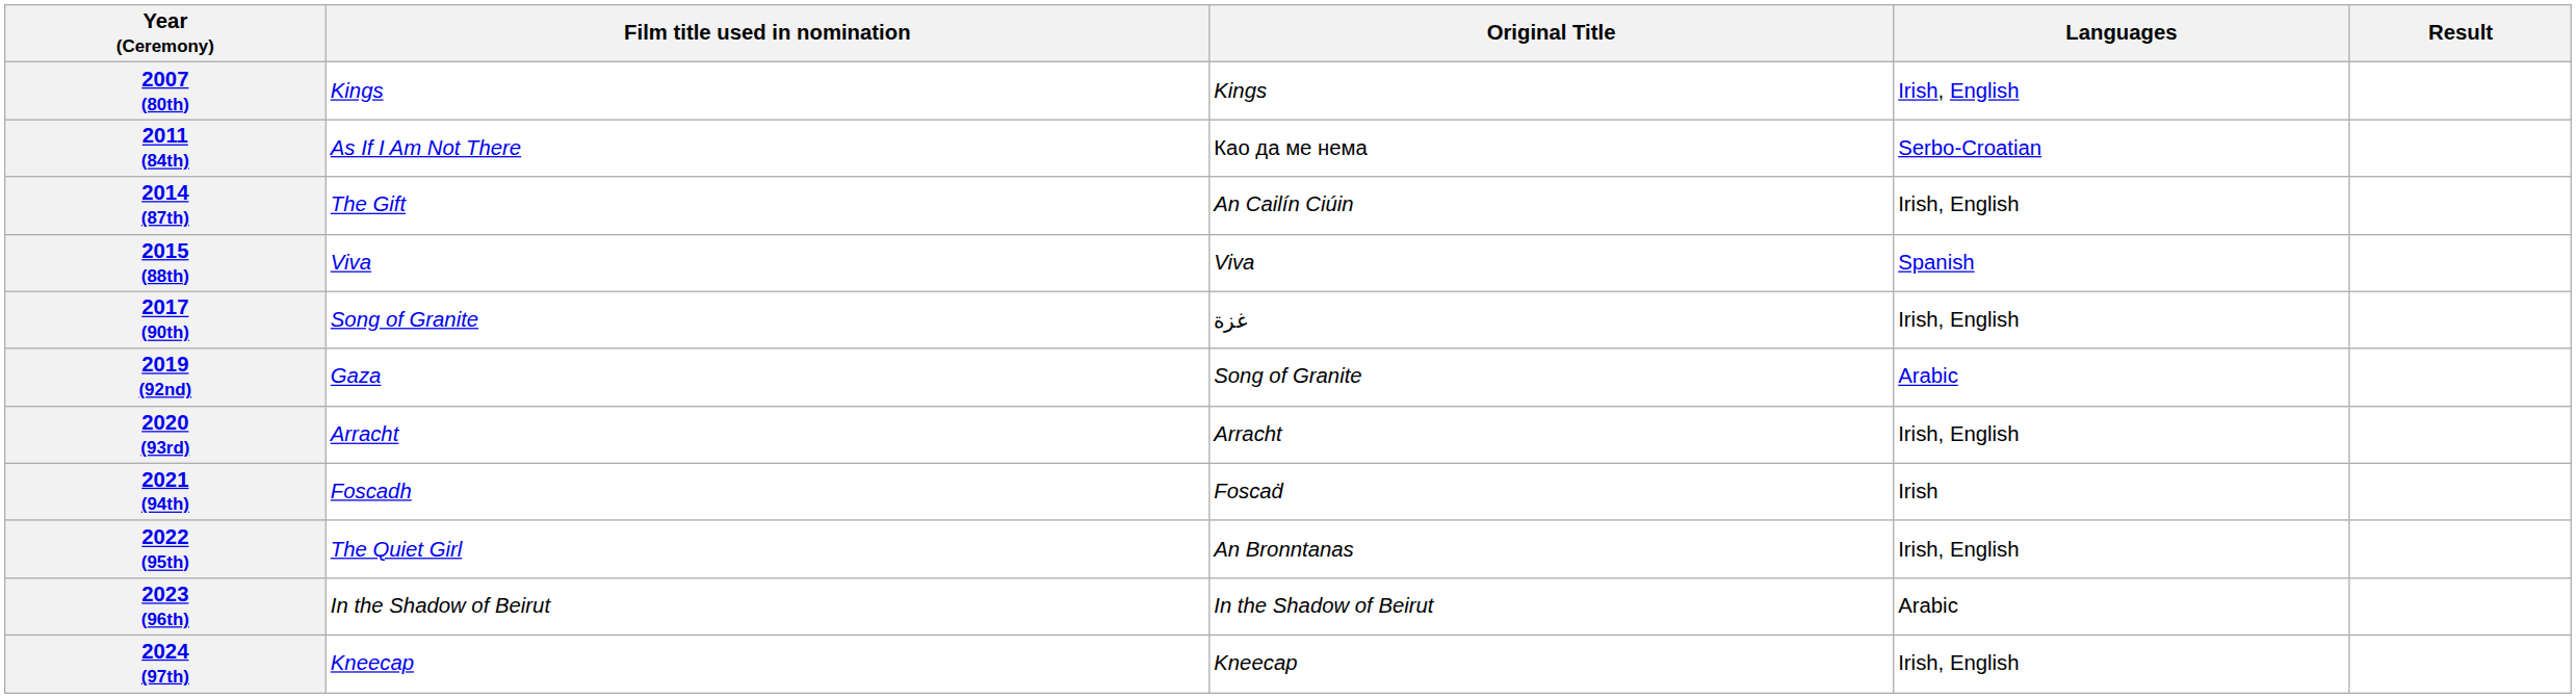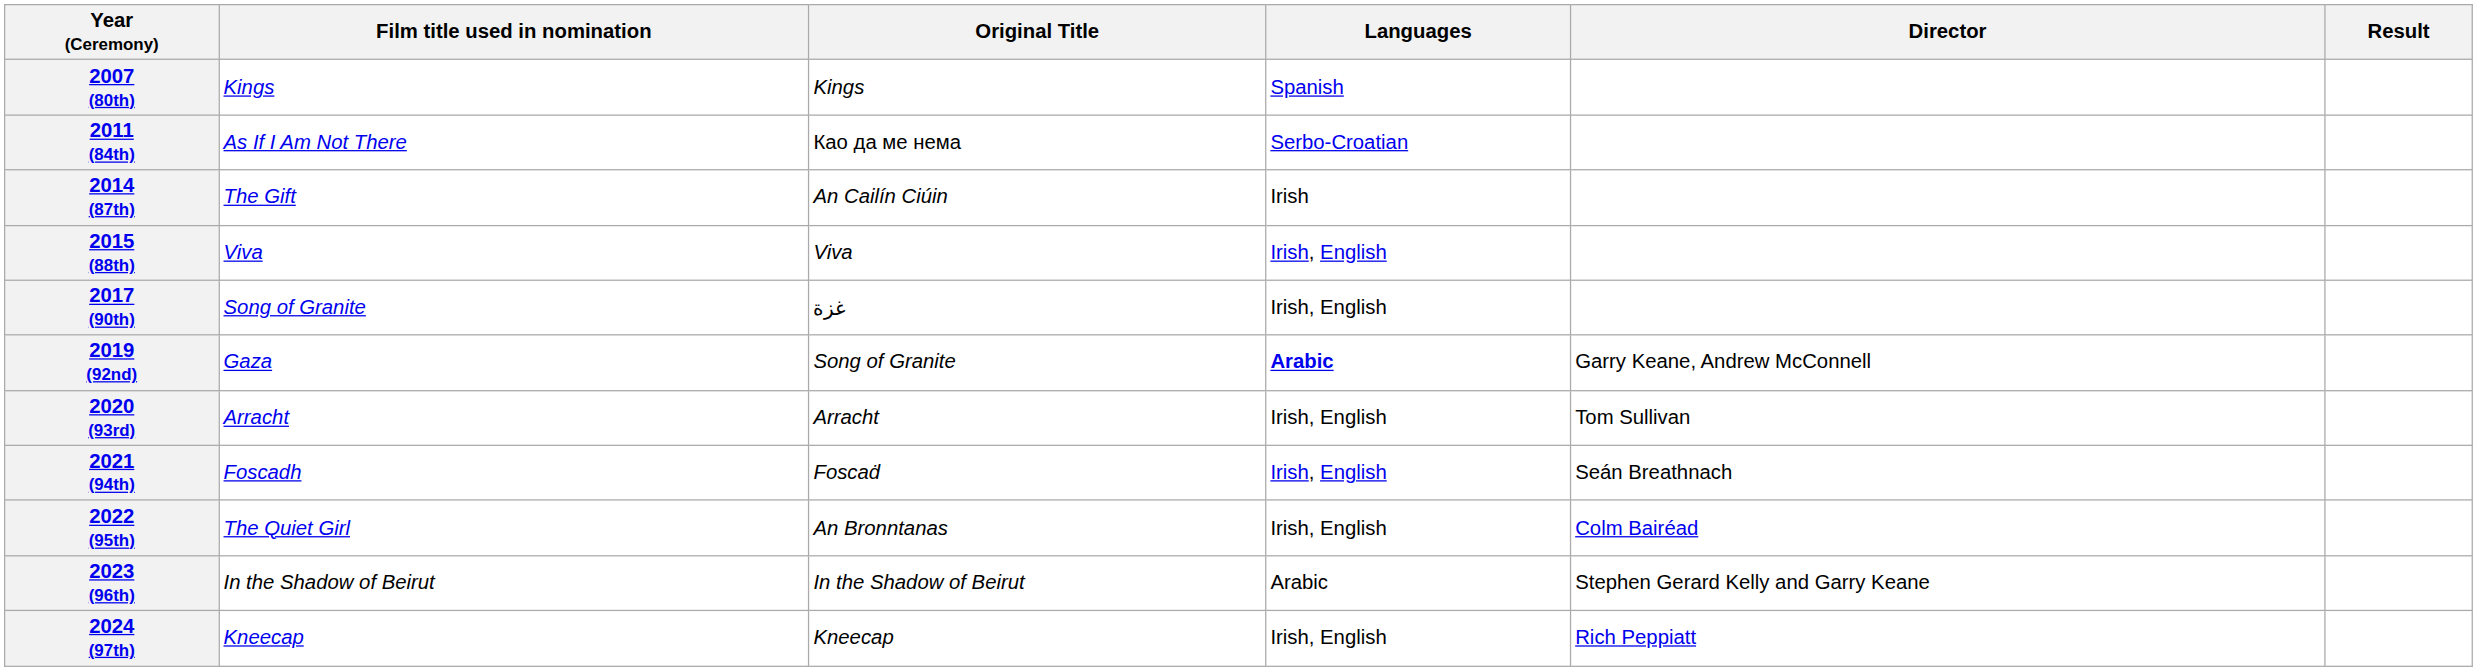+ column: Director | Garry Keane, Andrew McConnell | Tom Sullivan | Seán Breathnach | Colm Bairéad | Stephen Gerard Kelly and Garry Keane | Rich Peppiatt
2007 (80th) | Languages: Irish, English -> Spanish
2014 (87th) | Languages: Irish, English -> Irish
2015 (88th) | Languages: Spanish -> Irish, English
2019 (92nd) | Languages: normal -> bold
2021 (94th) | Languages: Irish -> Irish, English
